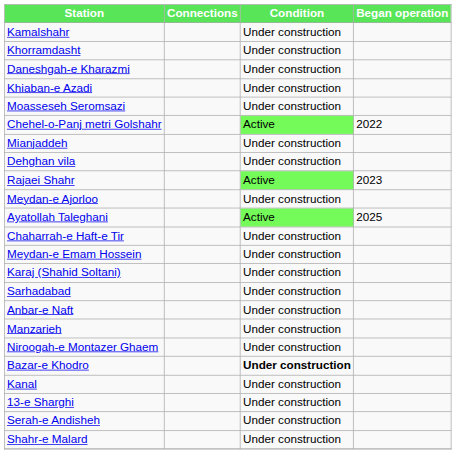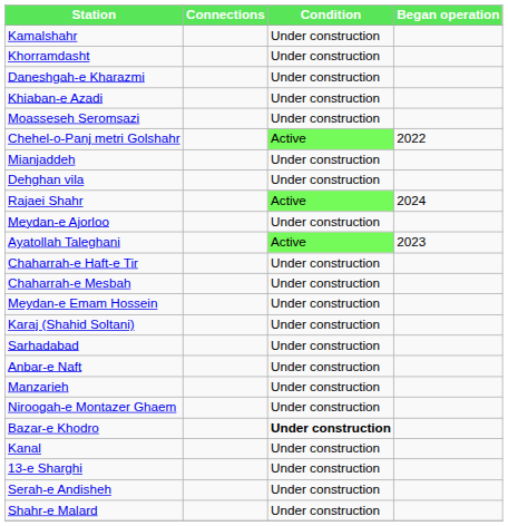Rajaei Shahr | Began operation: 2023 -> 2024
Ayatollah Taleghani | Began operation: 2025 -> 2023
+ row: Chaharrah-e Mesbah | Under construction
